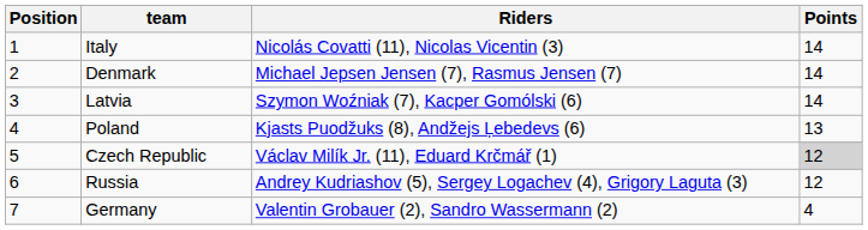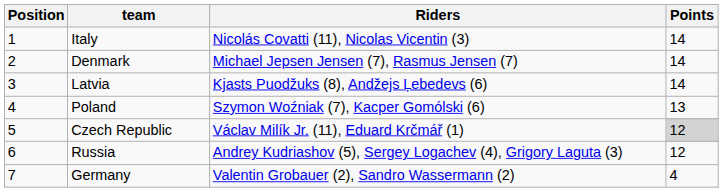Latvia | Riders: Szymon Woźniak (7), Kacper Gomólski (6) -> Kjasts Puodžuks (8), Andžejs Ļebedevs (6)
Poland | Riders: Kjasts Puodžuks (8), Andžejs Ļebedevs (6) -> Szymon Woźniak (7), Kacper Gomólski (6)
